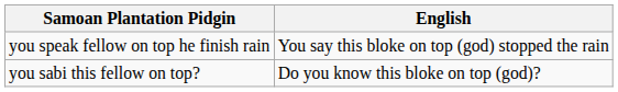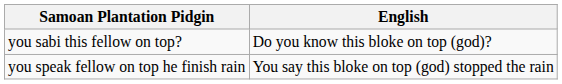rows swapped: you sabi this fellow on top? <-> you speak fellow on top he finish rain
